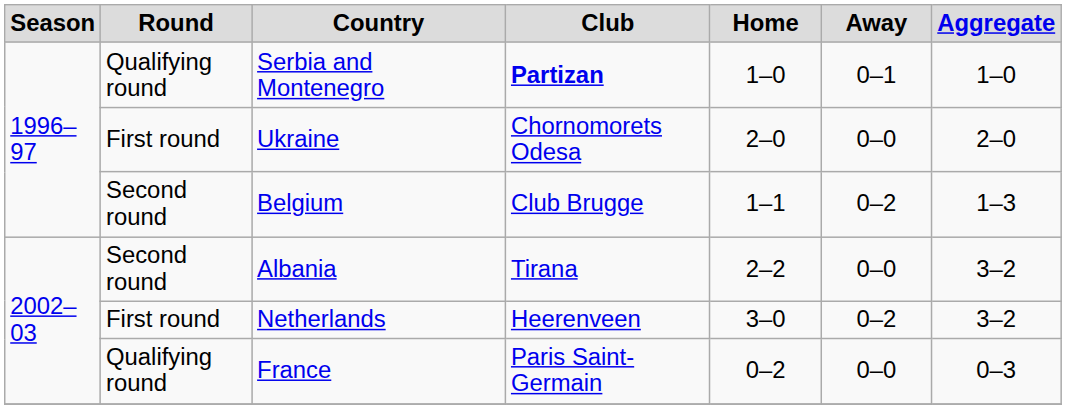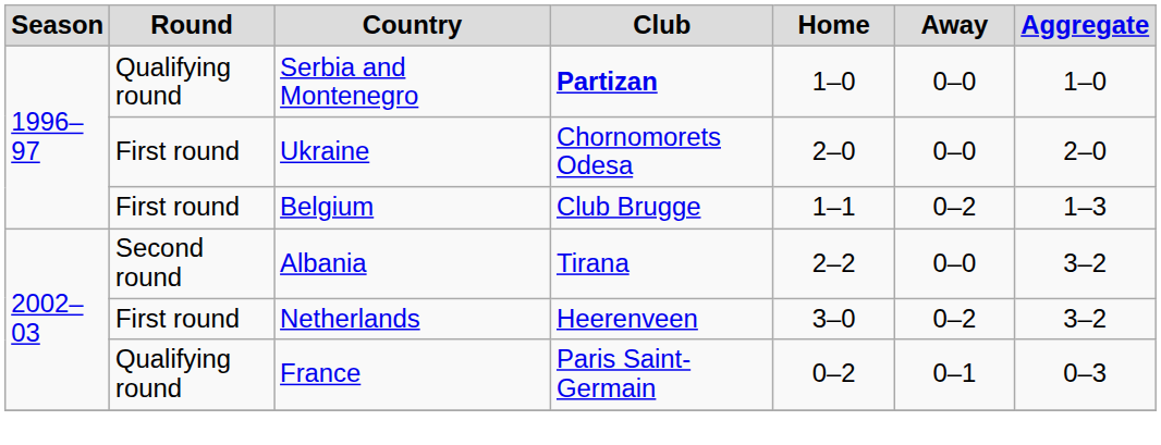Serbia and Montenegro | Away: 0–1 -> 0–0
Belgium | Round: Second round -> First round
France | Away: 0–0 -> 0–1
